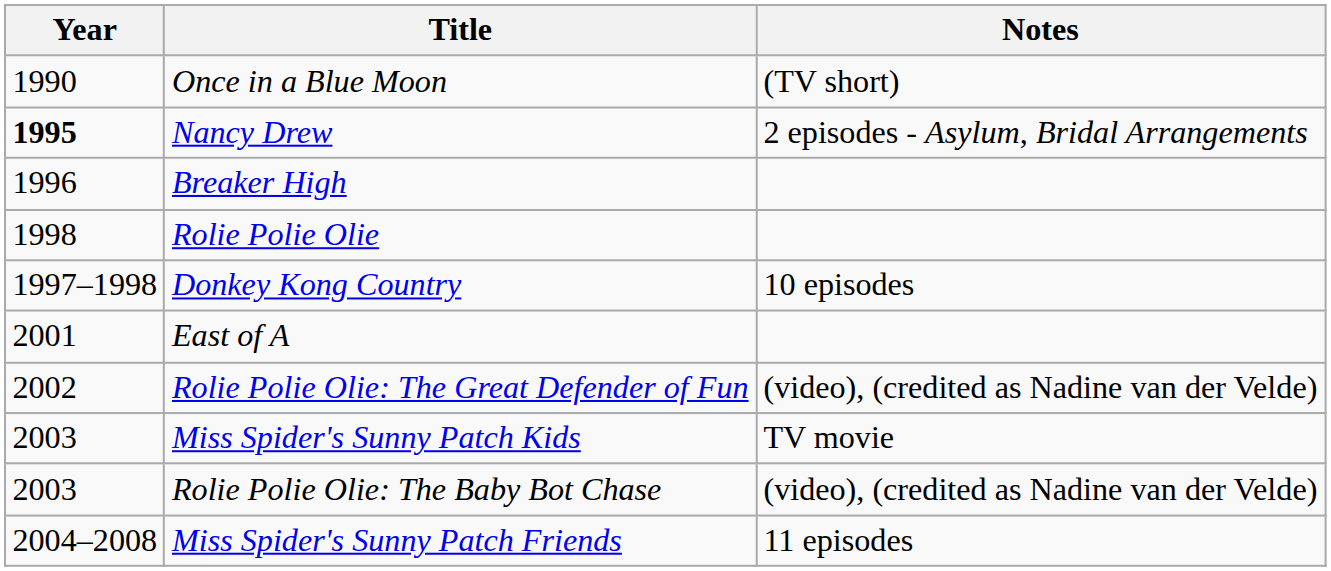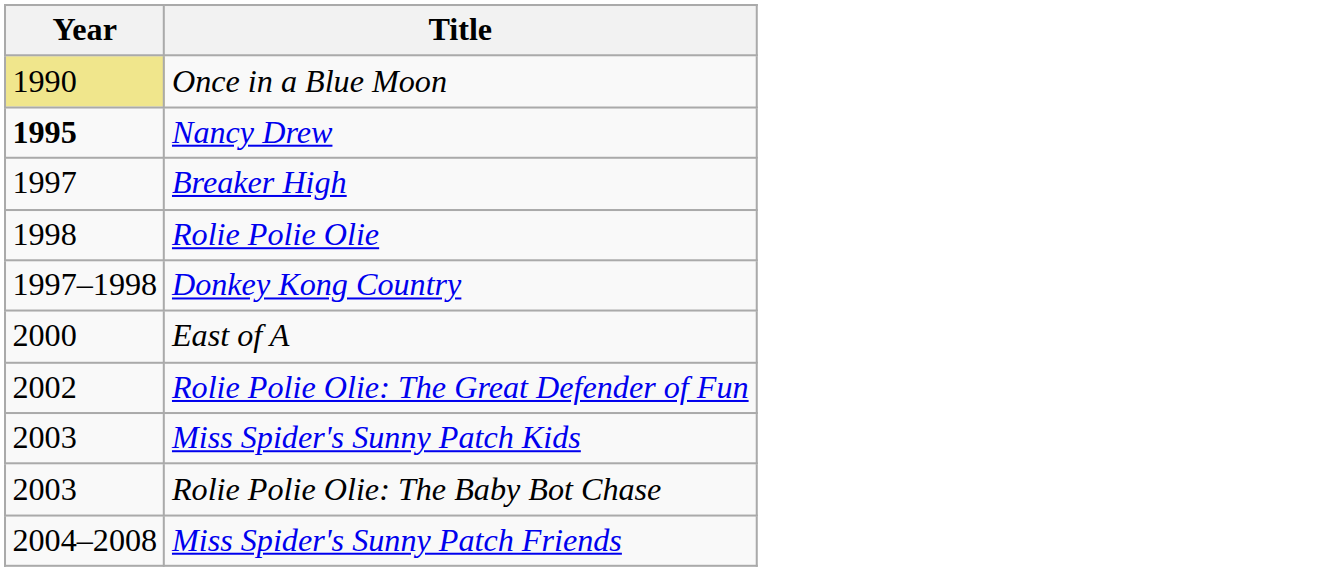- column: Notes | (TV short) | 2 episodes - Asylum, Bridal Arrangements | 10 episodes | (video), (credited as Nadine van der Velde) | TV movie | (video), (credited as Nadine van der Velde) | 11 episodes
Once in a Blue Moon | Year: no background -> khaki background
Breaker High | Year: 1996 -> 1997
East of A | Year: 2001 -> 2000
